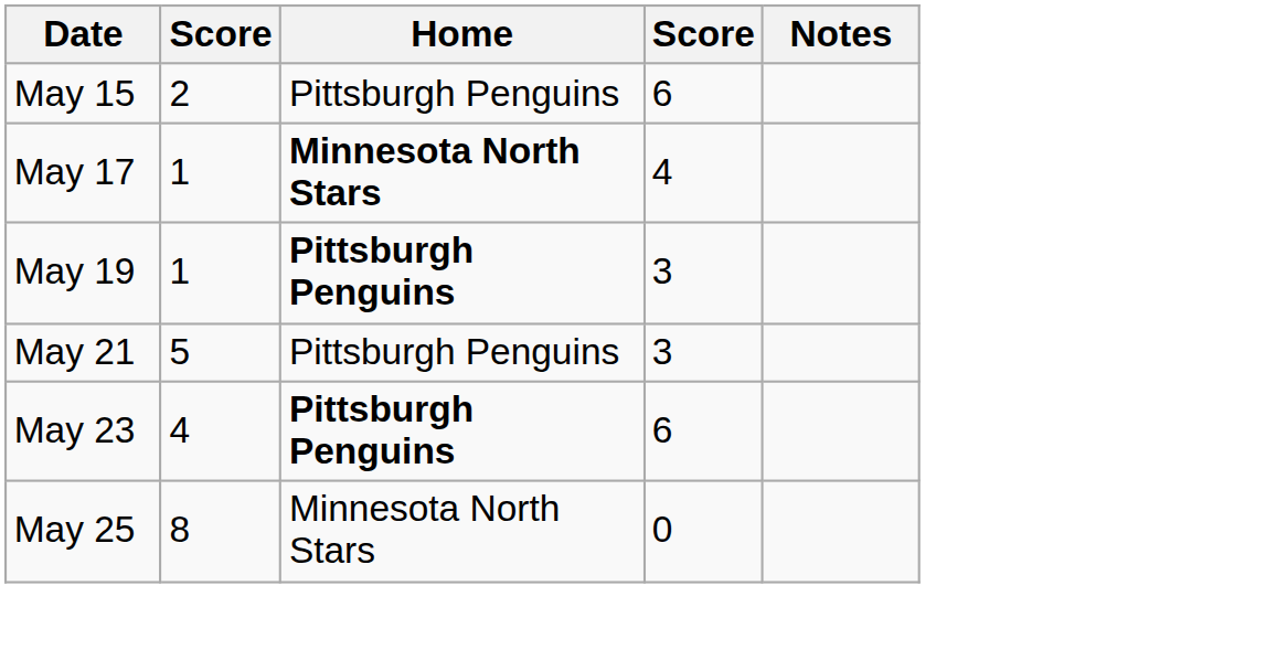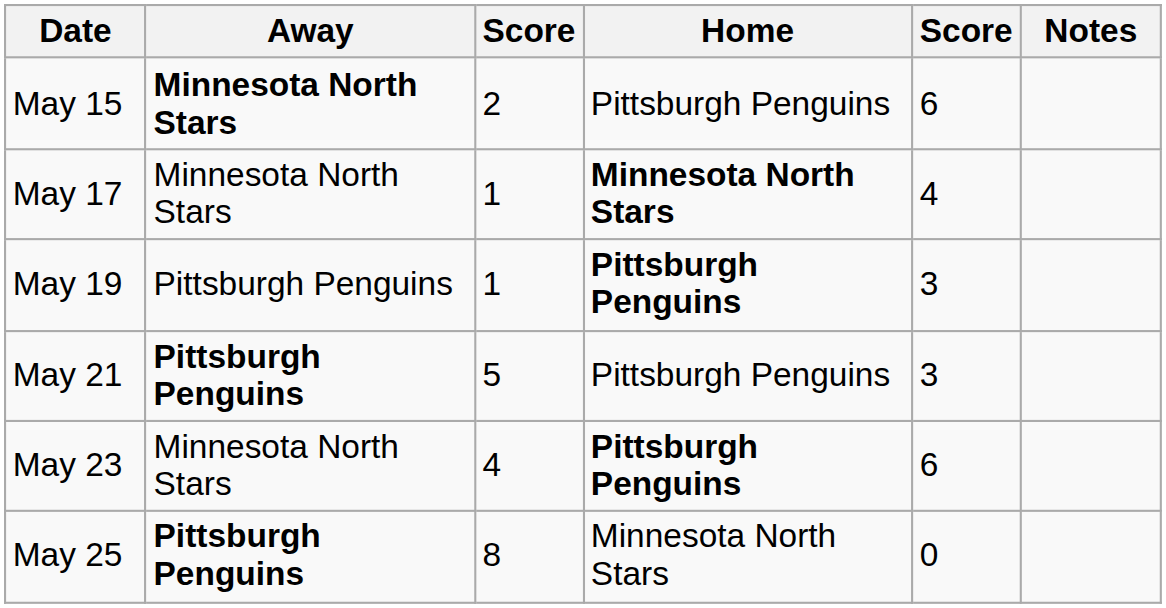+ column: Away | Minnesota North Stars | Minnesota North Stars | Pittsburgh Penguins | Pittsburgh Penguins | Minnesota North Stars | Pittsburgh Penguins
